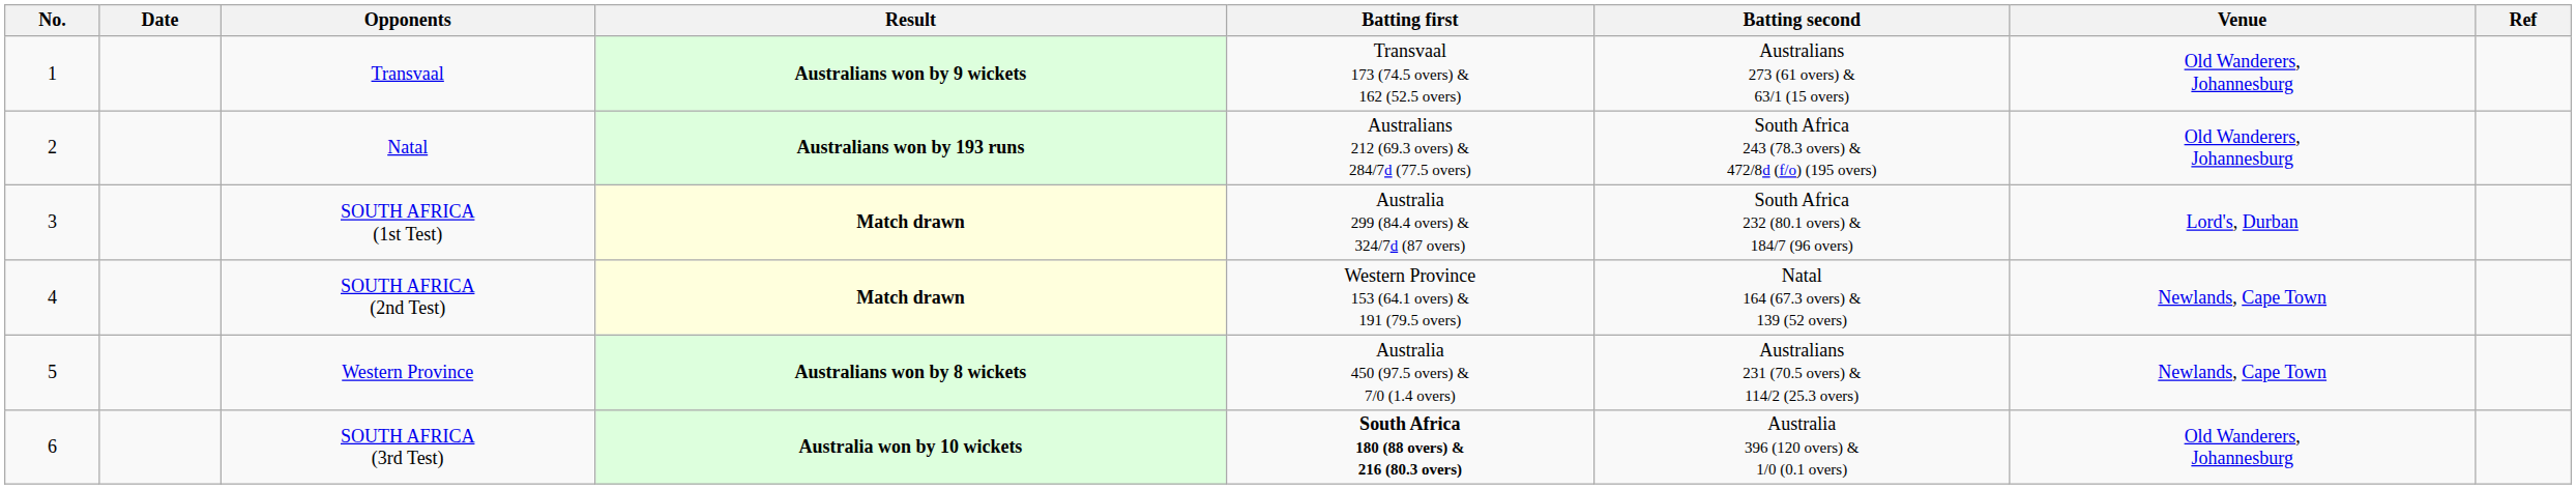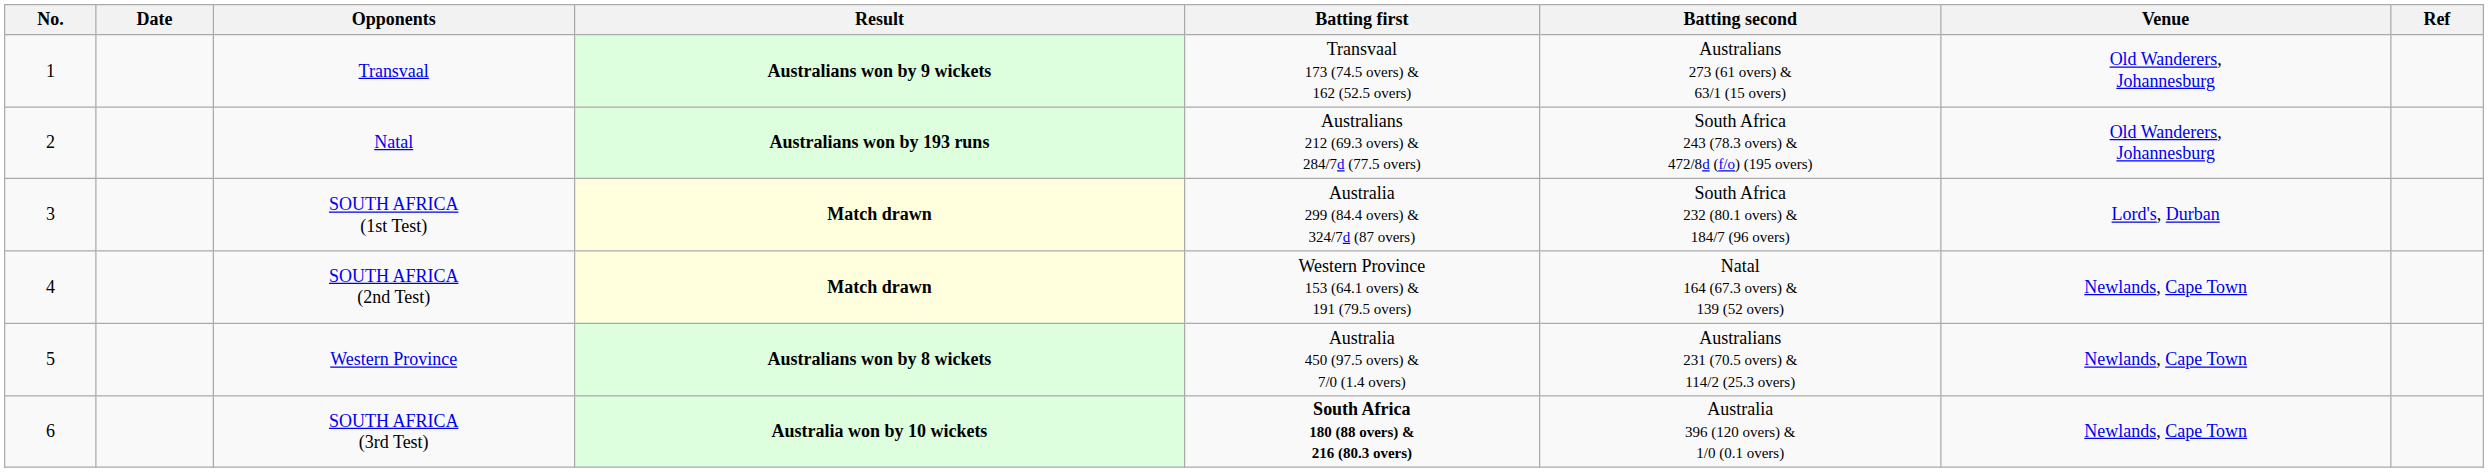SOUTH AFRICA (3rd Test) | Venue: Old Wanderers, Johannesburg -> Newlands, Cape Town
